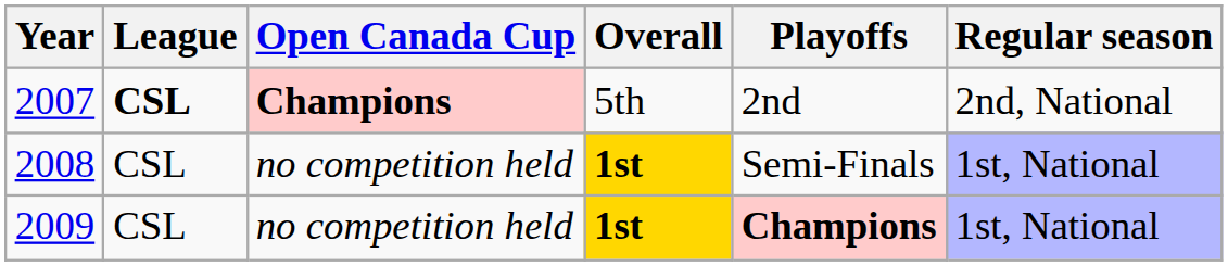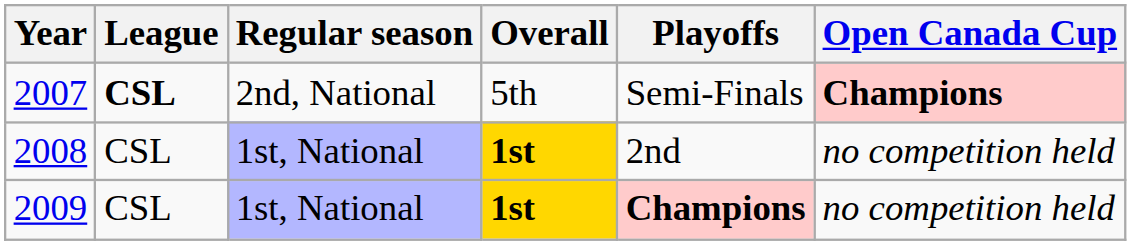columns swapped: Regular season <-> Open Canada Cup
2007 | Playoffs: 2nd -> Semi-Finals
2008 | Playoffs: Semi-Finals -> 2nd
